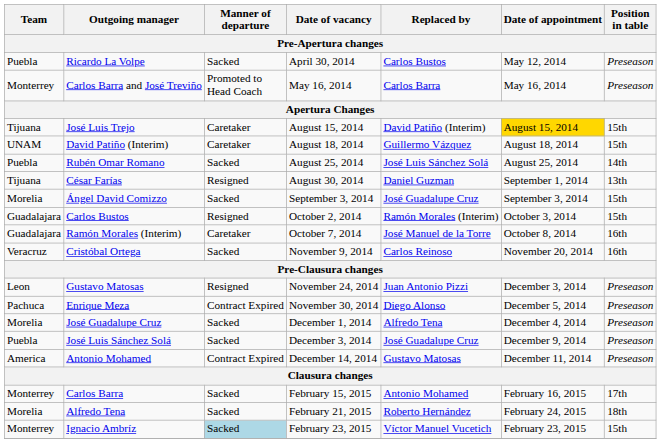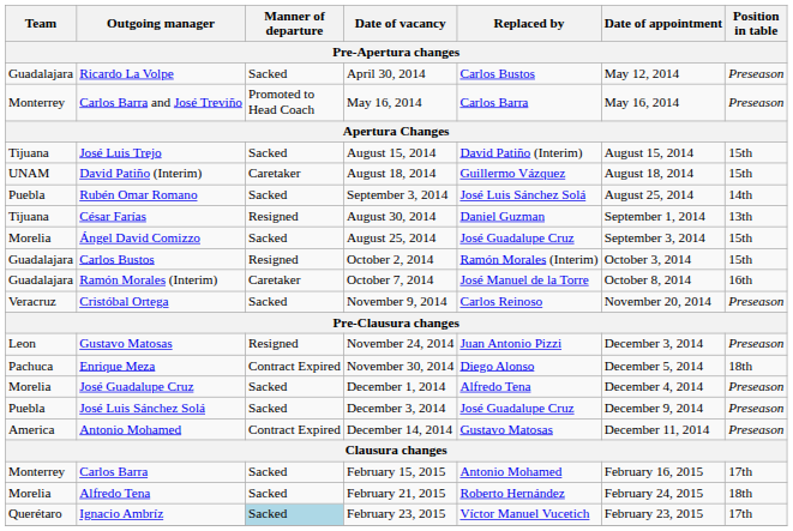Ricardo La Volpe | Team: Puebla -> Guadalajara
José Luis Trejo | Manner of departure: Caretaker -> Sacked
José Luis Trejo | Date of appointment: gold background -> no background
Rubén Omar Romano | Date of vacancy: August 25, 2014 -> September 3, 2014
Ángel David Comizzo | Date of vacancy: September 3, 2014 -> August 25, 2014
Cristóbal Ortega | Position in table: 16th -> Preseason
Enrique Meza | Position in table: Preseason -> 18th
Ignacio Ambríz | Team: Monterrey -> Querétaro
Ignacio Ambríz | Position in table: 15th -> 17th
